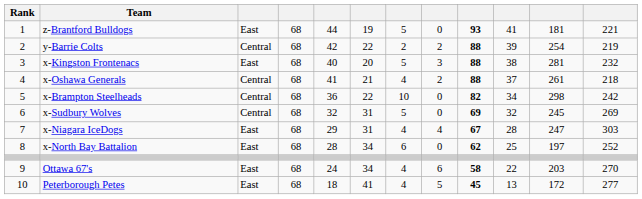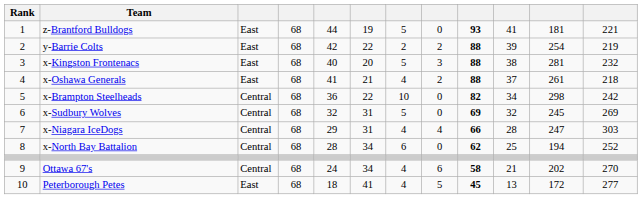y-Barrie Colts | column 3: Central -> East
x-Oshawa Generals | column 3: Central -> East
x-Niagara IceDogs | column 3: East -> Central
x-Niagara IceDogs | column 9: 67 -> 66
x-North Bay Battalion | column 3: East -> Central
x-North Bay Battalion | column 11: 197 -> 194
Ottawa 67's | column 3: East -> Central
Ottawa 67's | column 10: 22 -> 21
Ottawa 67's | column 11: 203 -> 202
